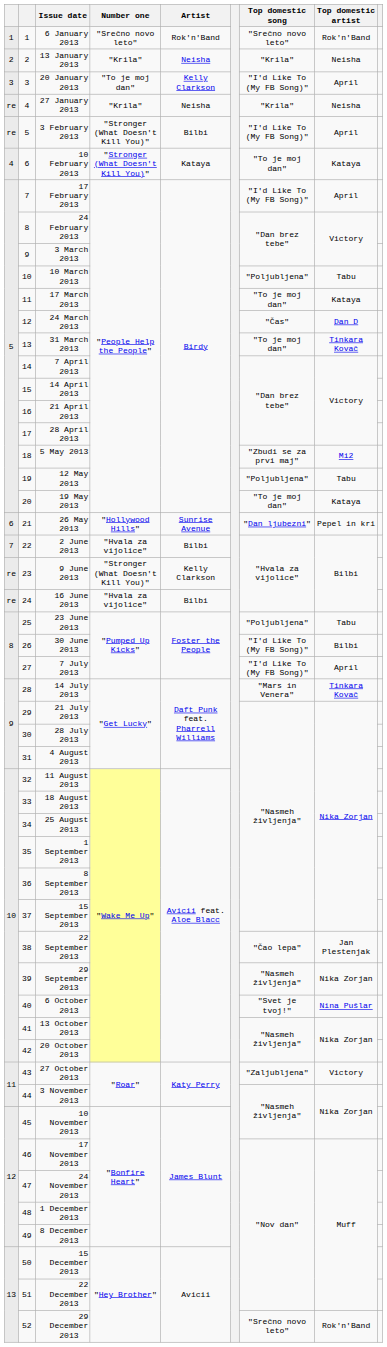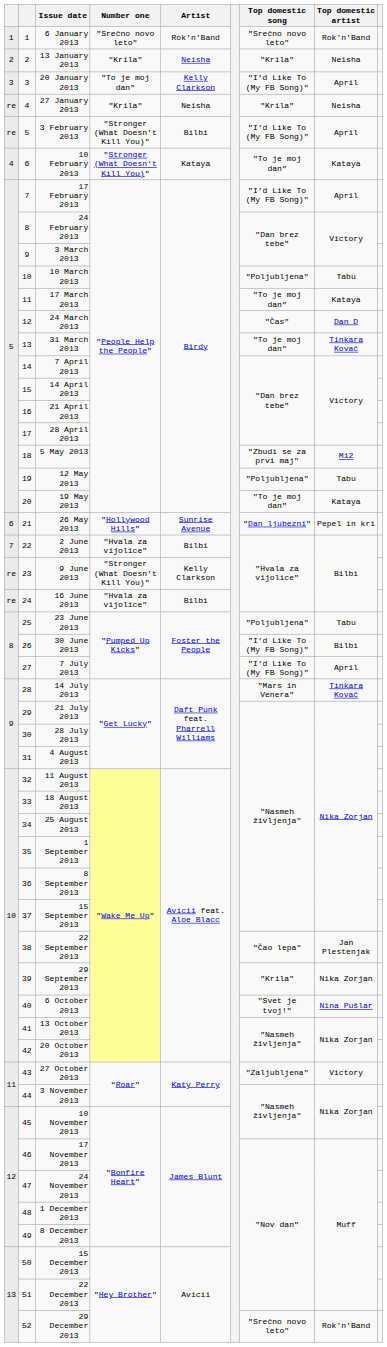29 September 2013 | Top domestic song: "Nasmeh življenja" -> "Krila"
